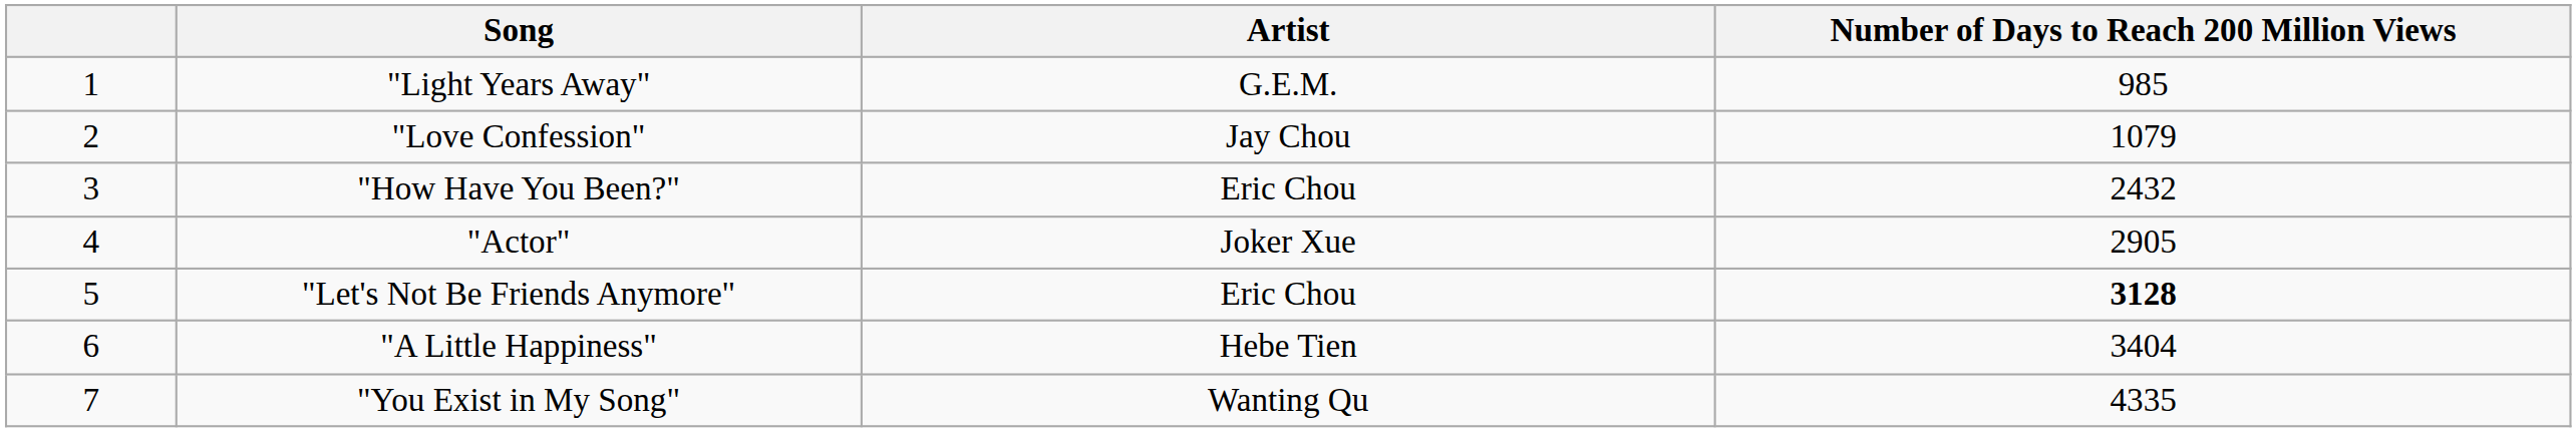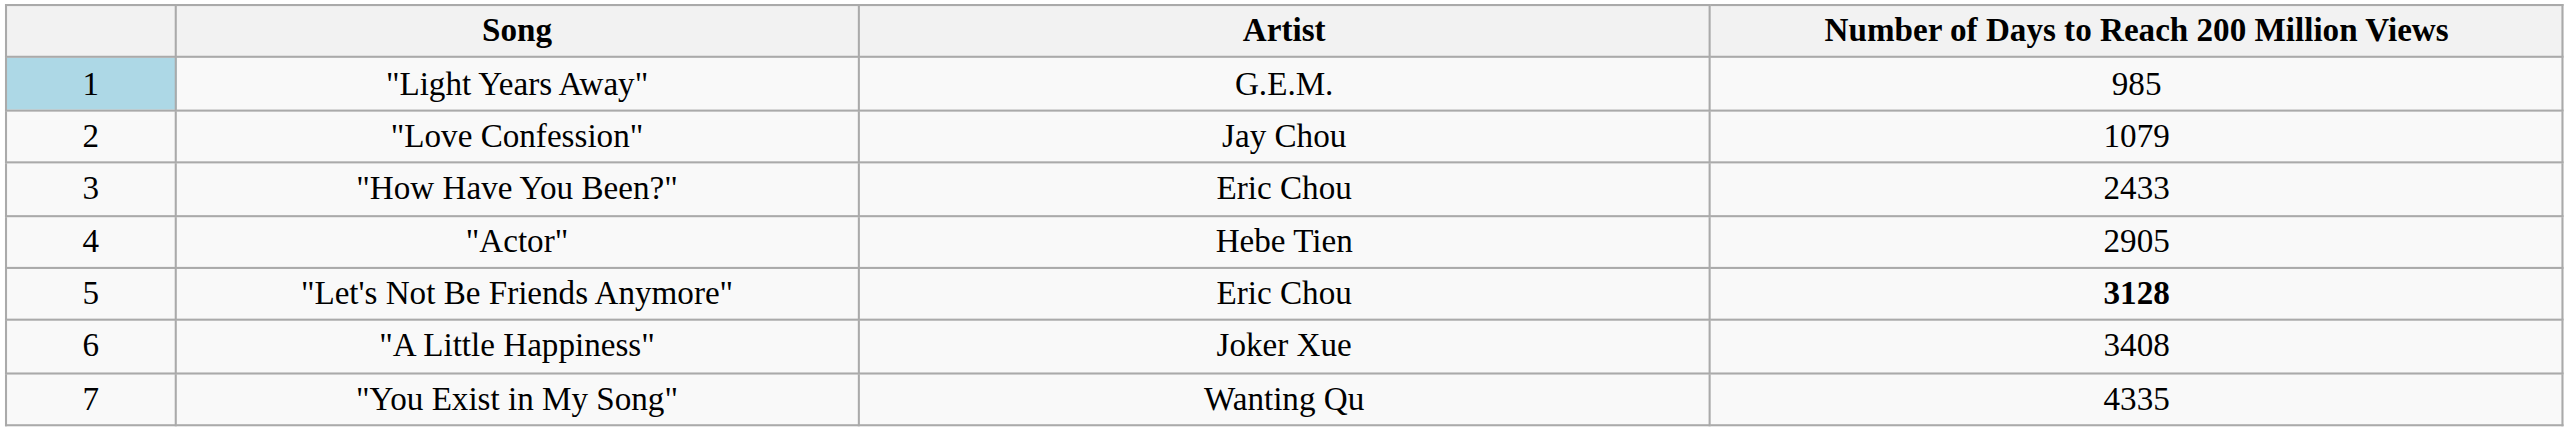"Light Years Away" | column 1: no background -> lightblue background
"How Have You Been?" | Number of Days to Reach 200 Million Views: 2432 -> 2433
"Actor" | Artist: Joker Xue -> Hebe Tien
"A Little Happiness" | Artist: Hebe Tien -> Joker Xue
"A Little Happiness" | Number of Days to Reach 200 Million Views: 3404 -> 3408
